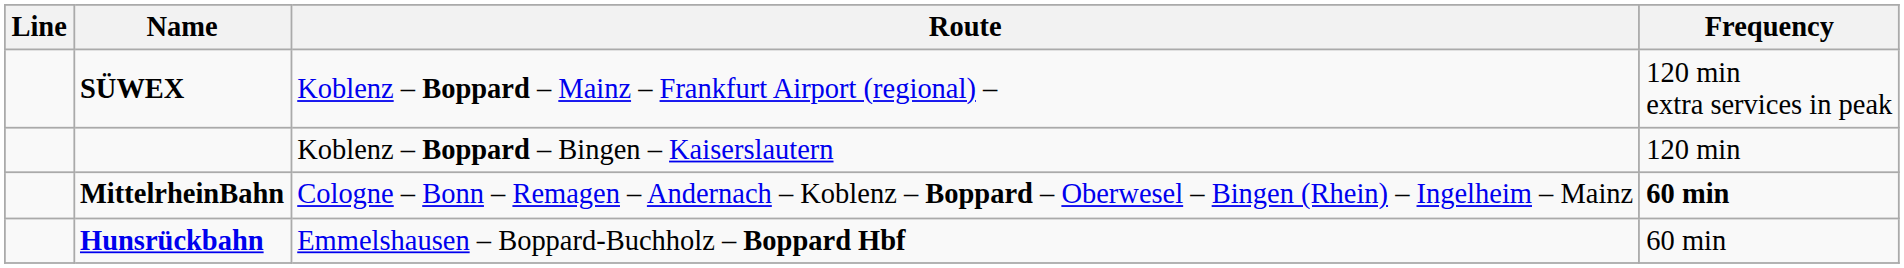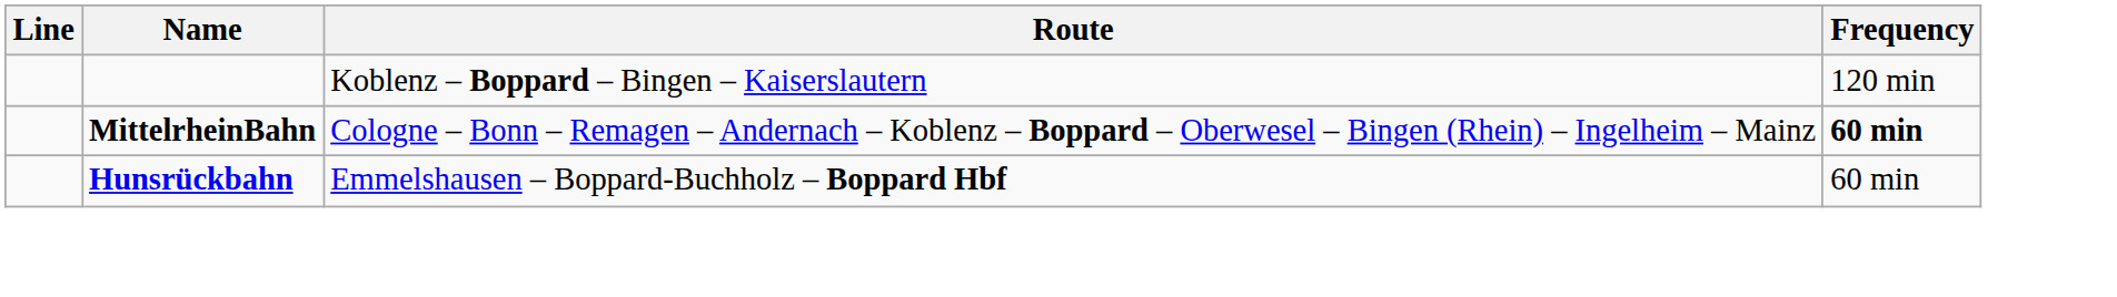- row: SÜWEX | Koblenz – Boppard – Mainz – Frankfurt Airport (regional) – | 120 min extra services in peak
